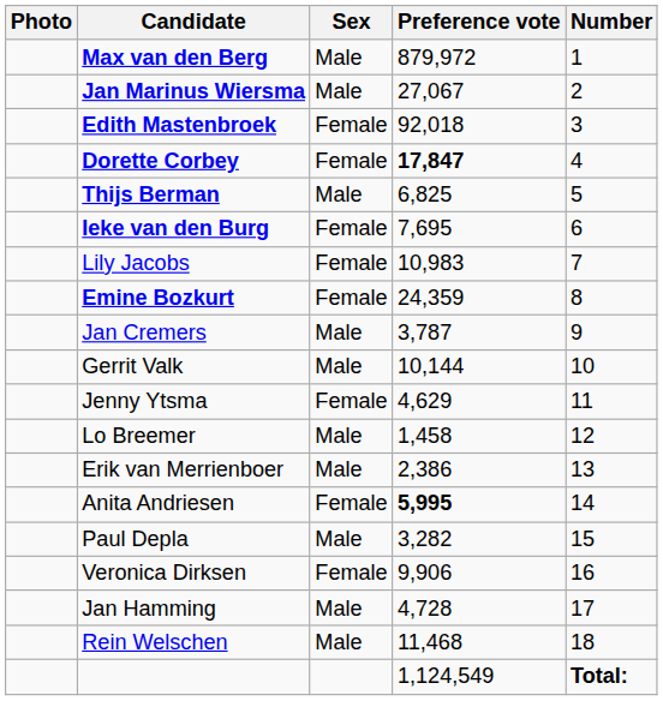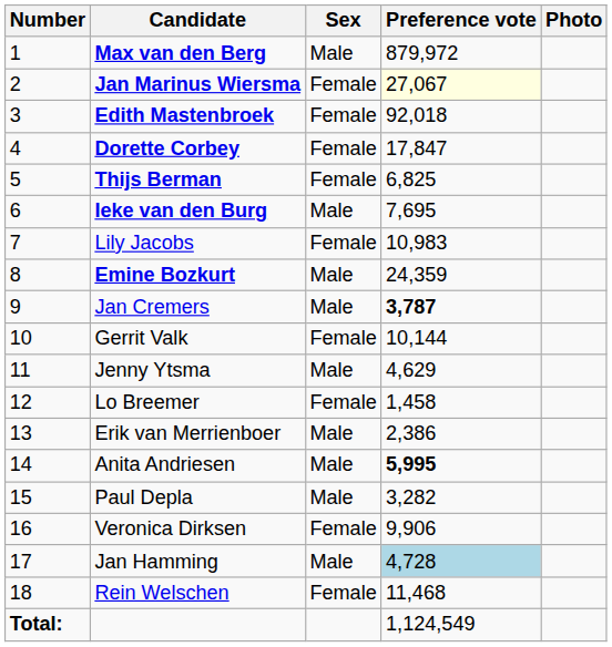columns swapped: Number <-> Photo
Jan Marinus Wiersma | Sex: Male -> Female
Jan Marinus Wiersma | Preference vote: no background -> lightyellow background
Dorette Corbey | Preference vote: bold -> normal
Thijs Berman | Sex: Male -> Female
Ieke van den Burg | Sex: Female -> Male
Emine Bozkurt | Sex: Female -> Male
Jan Cremers | Preference vote: normal -> bold
Gerrit Valk | Sex: Male -> Female
Jenny Ytsma | Sex: Female -> Male
Lo Breemer | Sex: Male -> Female
Anita Andriesen | Sex: Female -> Male
Jan Hamming | Preference vote: no background -> lightblue background
Rein Welschen | Sex: Male -> Female
